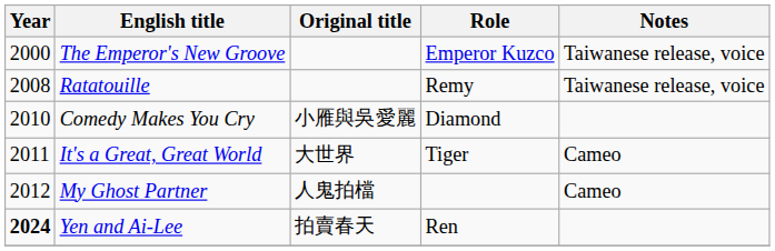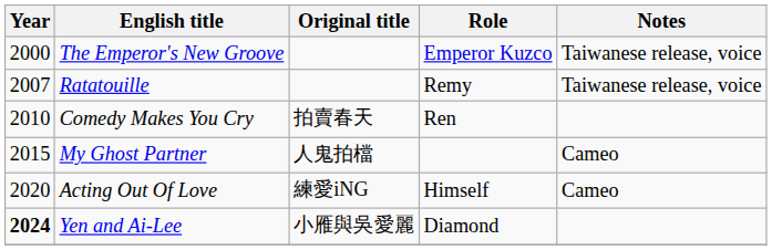Ratatouille | Year: 2008 -> 2007
Comedy Makes You Cry | Original title: 小雁與吳愛麗 -> 拍賣春天
Comedy Makes You Cry | Role: Diamond -> Ren
- row: 2011 | It's a Great, Great World | 大世界 | Tiger | Cameo
My Ghost Partner | Year: 2012 -> 2015
+ row: 2020 | Acting Out Of Love | 練愛iNG | Himself | Cameo
Yen and Ai-Lee | Original title: 拍賣春天 -> 小雁與吳愛麗
Yen and Ai-Lee | Role: Ren -> Diamond
